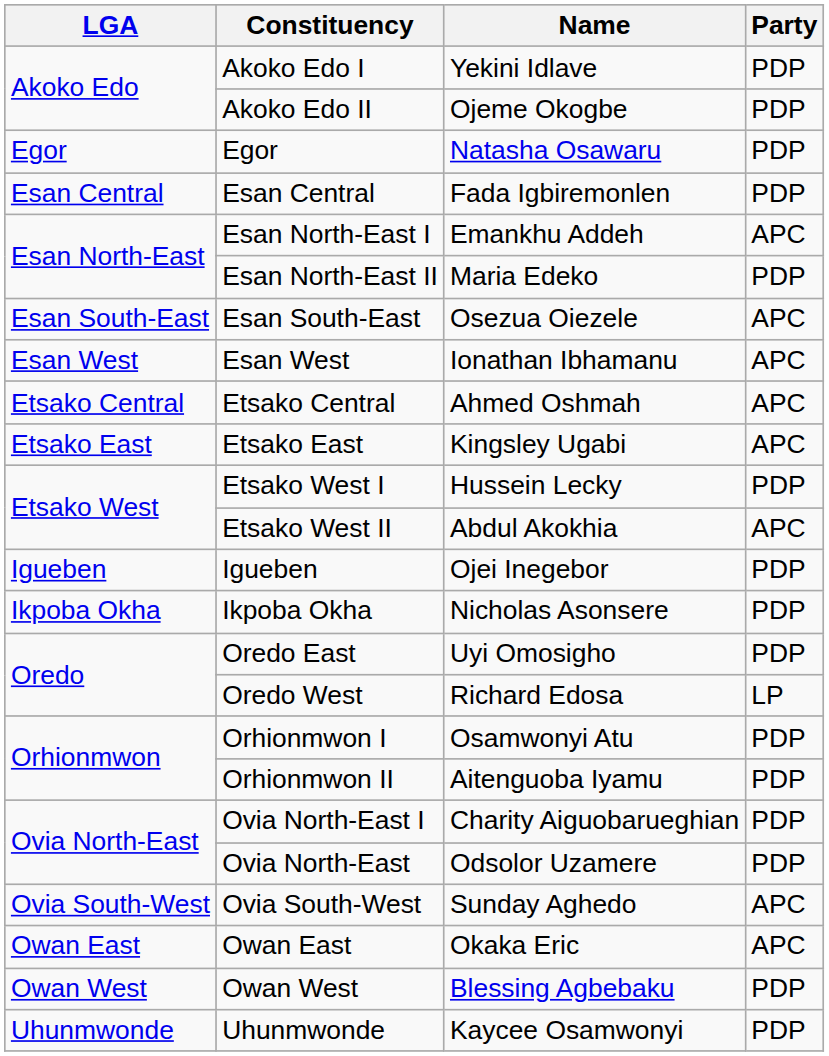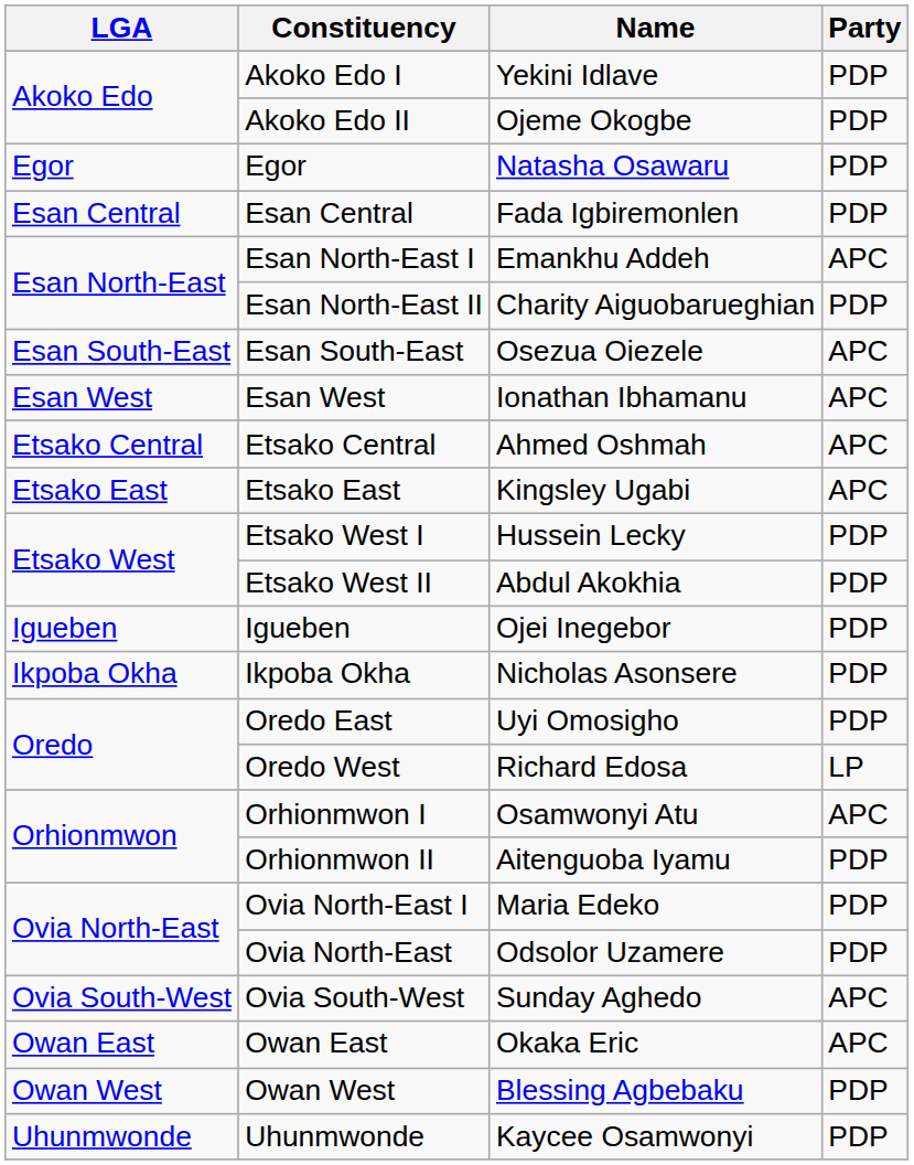Esan North-East II | Name: Maria Edeko -> Charity Aiguobarueghian
Etsako West II | Party: APC -> PDP
Orhionmwon I | Party: PDP -> APC
Ovia North-East I | Name: Charity Aiguobarueghian -> Maria Edeko
